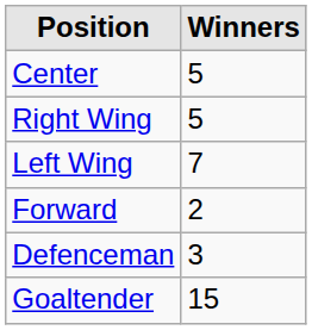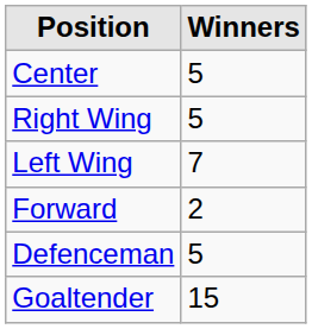Defenceman | Winners: 3 -> 5
